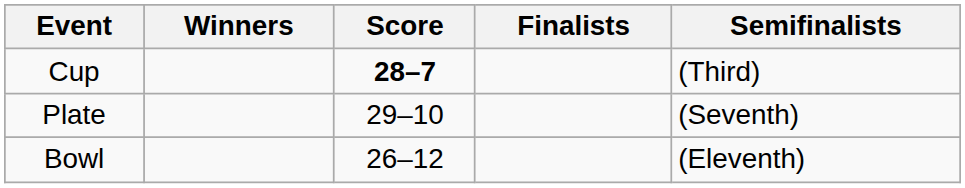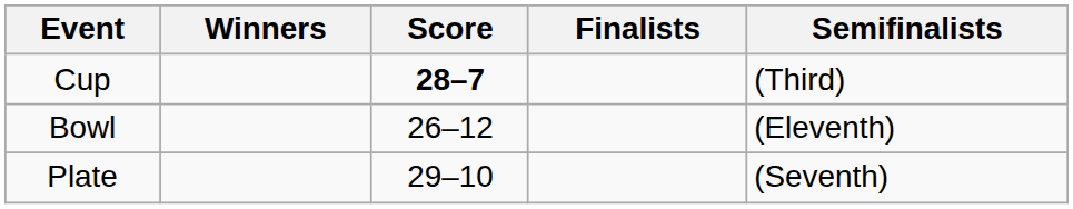rows swapped: Plate <-> Bowl
